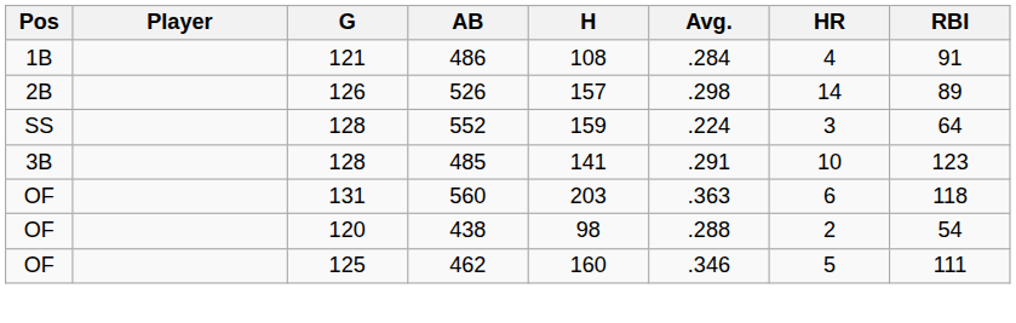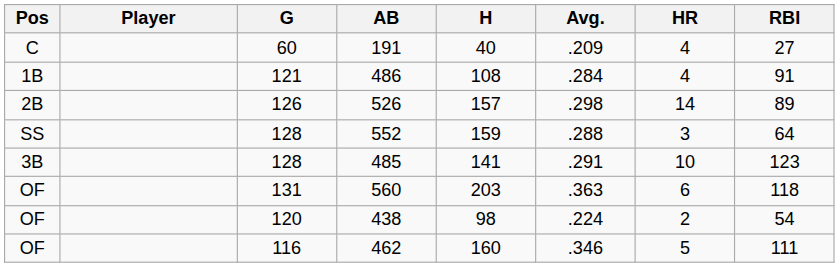+ row: C | 60 | 191 | 40 | .209 | 4 | 27
552 | Avg.: .224 -> .288
438 | Avg.: .288 -> .224
462 | G: 125 -> 116
